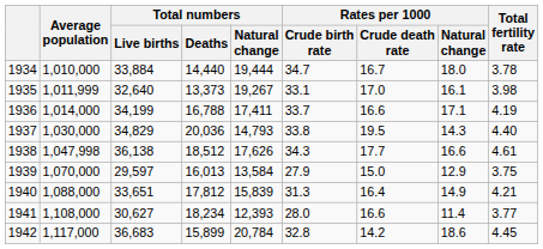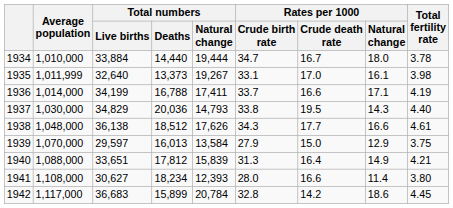1938 | Average population: 1,047,998 -> 1,048,000
1941 | Total fertility rate: 3.77 -> 3.80
